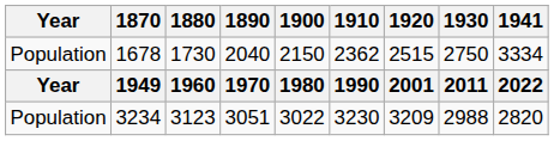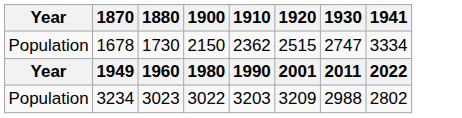- column: 1890 | 2040 | 1970 | 3051
1678 | 1930: 2750 -> 2747
3234 | 1880: 3123 -> 3023
3234 | 1910: 3230 -> 3203
3234 | 1941: 2820 -> 2802
